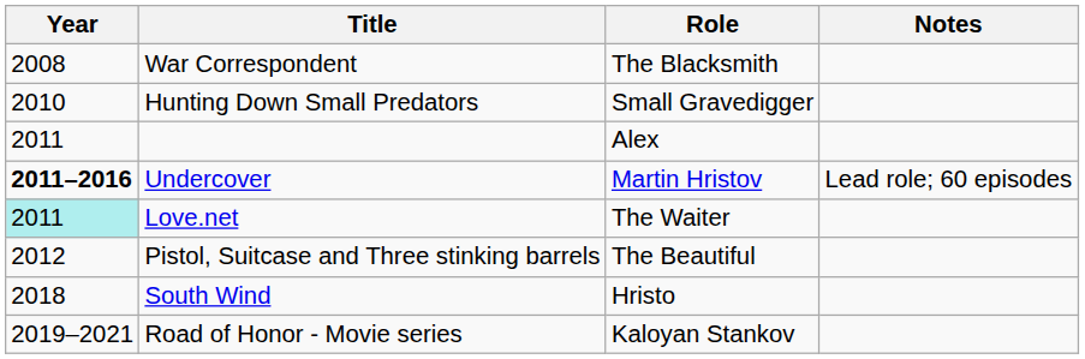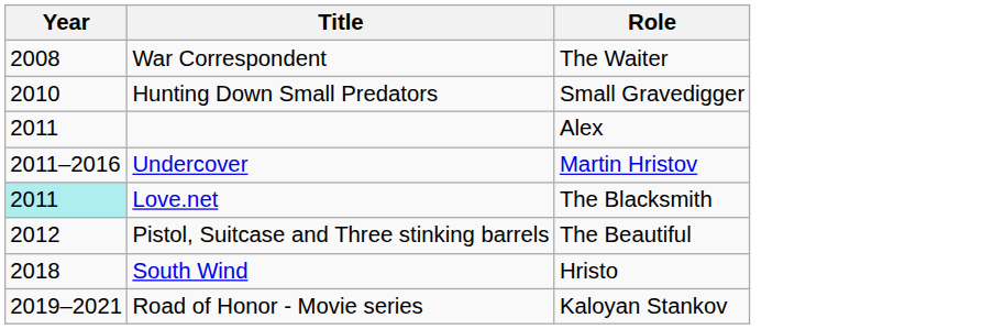- column: Notes | Lead role; 60 episodes
War Correspondent | Role: The Blacksmith -> The Waiter
Undercover | Year: bold -> normal
Love.net | Role: The Waiter -> The Blacksmith
